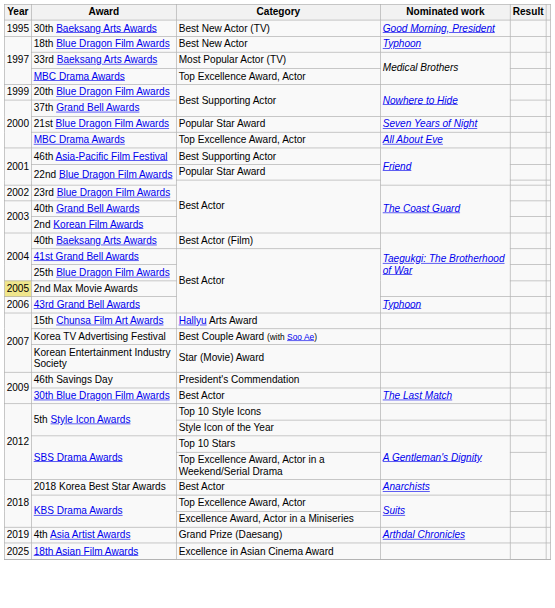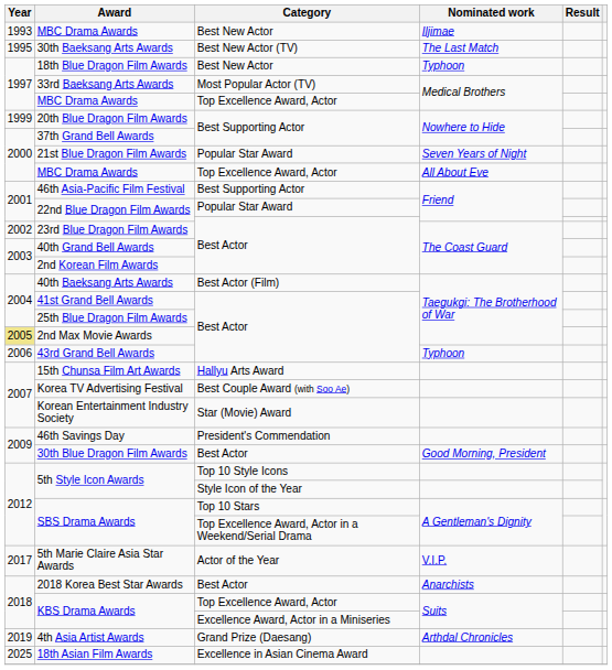+ row: 1993 | MBC Drama Awards | Best New Actor | Iljimae
30th Baeksang Arts Awards | Nominated work: Good Morning, President -> The Last Match
30th Blue Dragon Film Awards | Nominated work: The Last Match -> Good Morning, President
+ row: 2017 | 5th Marie Claire Asia Star Awards | Actor of the Year | V.I.P.
